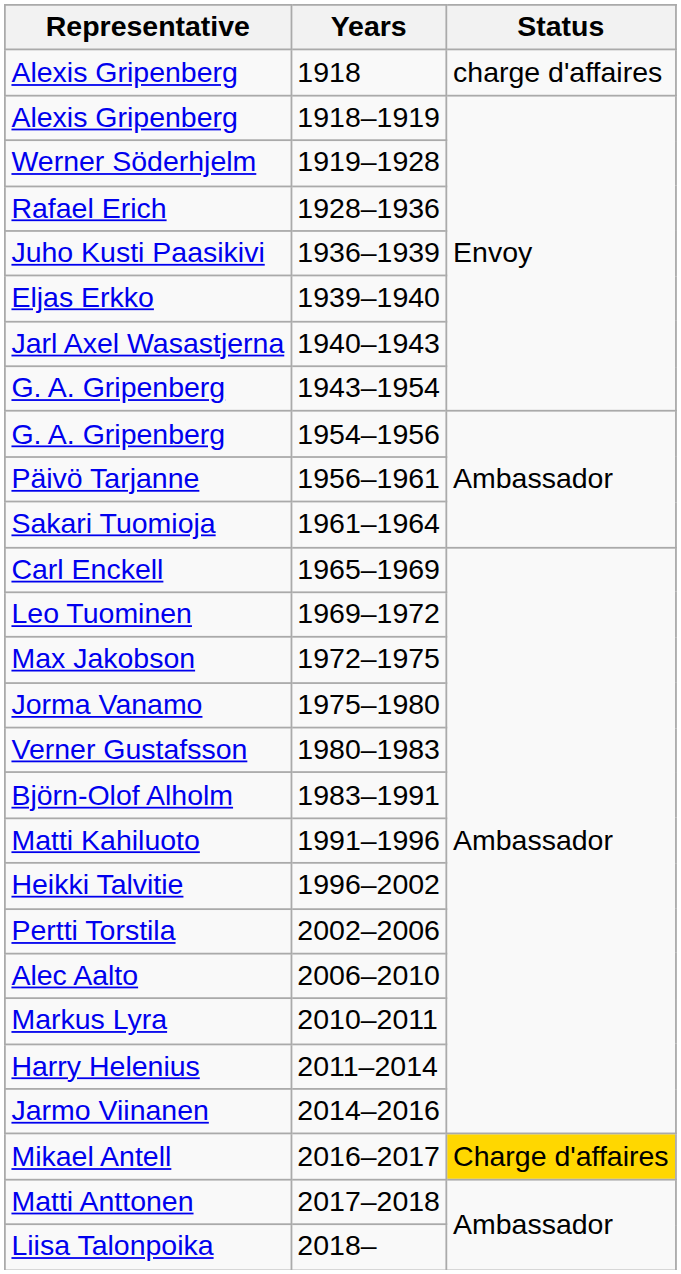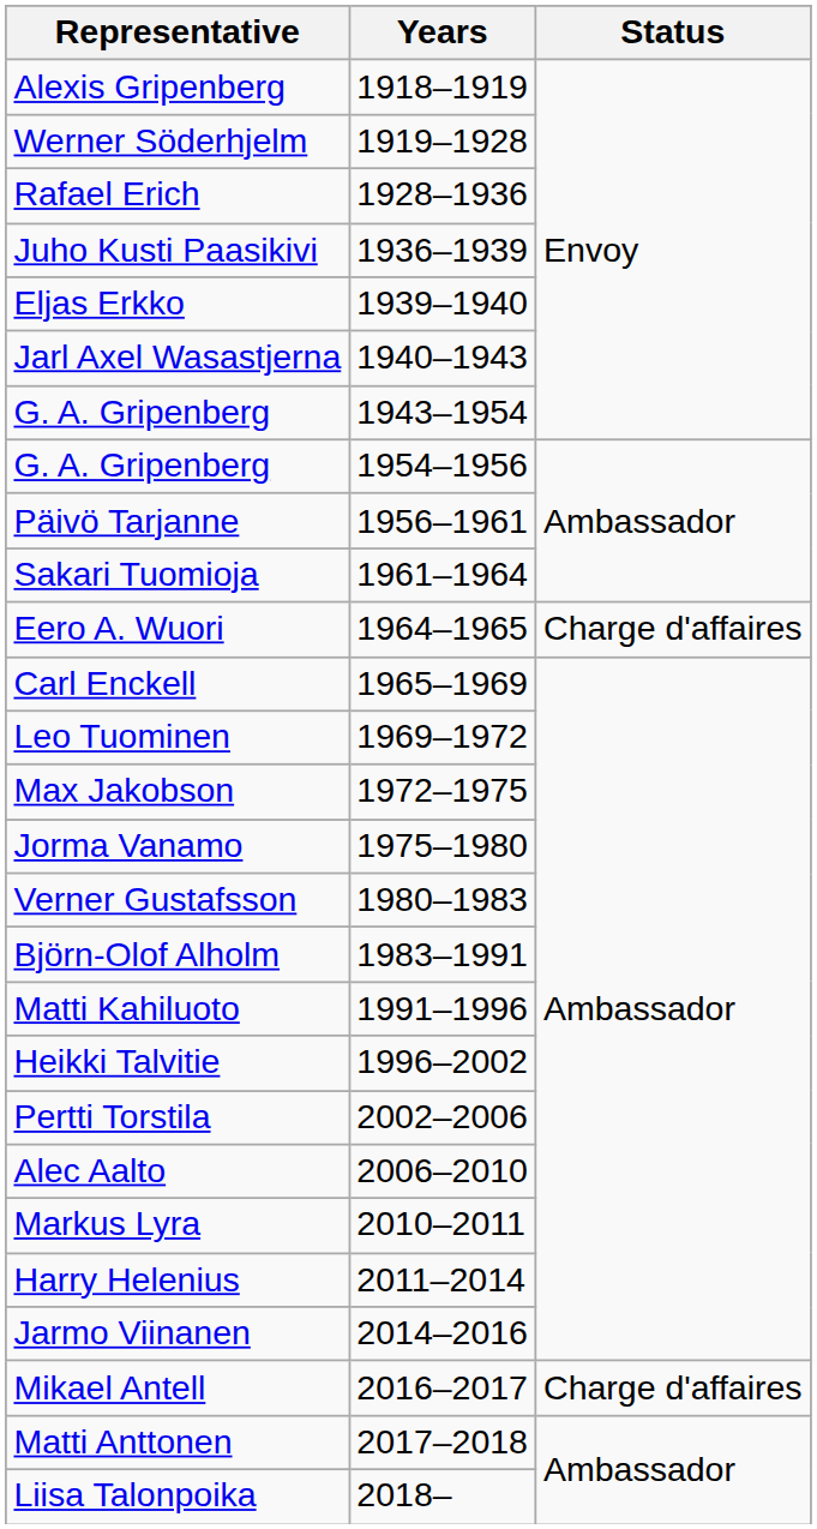- row: Alexis Gripenberg | 1918 | charge d'affaires
+ row: Eero A. Wuori | 1964–1965 | Charge d'affaires
Mikael Antell | Status: gold background -> no background
